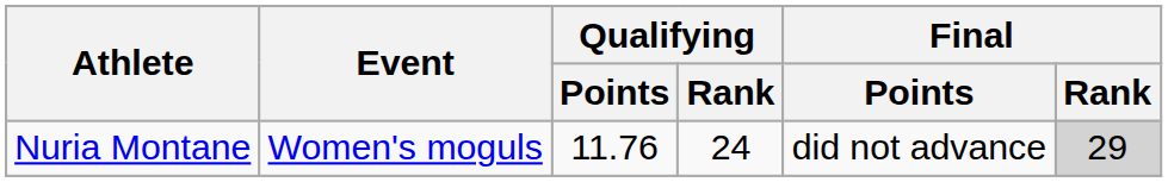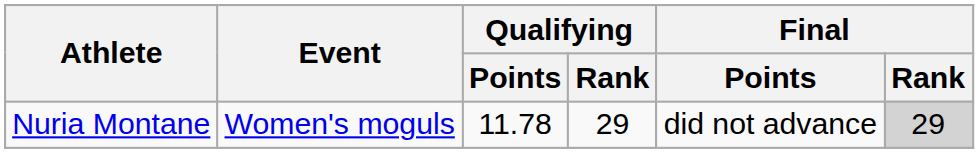Nuria Montane | Qualifying / Points: 11.76 -> 11.78
Nuria Montane | Qualifying / Rank: 24 -> 29
